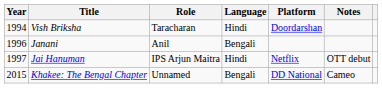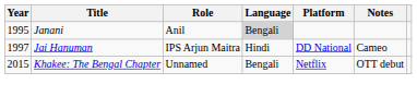- row: 1994 | Vish Briksha | Taracharan | Hindi | Doordarshan
Janani | Year: 1996 -> 1995
Janani | Language: no background -> lightgrey background
Jai Hanuman | Platform: Netflix -> DD National
Jai Hanuman | Notes: OTT debut -> Cameo
Khakee: The Bengal Chapter | Platform: DD National -> Netflix
Khakee: The Bengal Chapter | Notes: Cameo -> OTT debut
